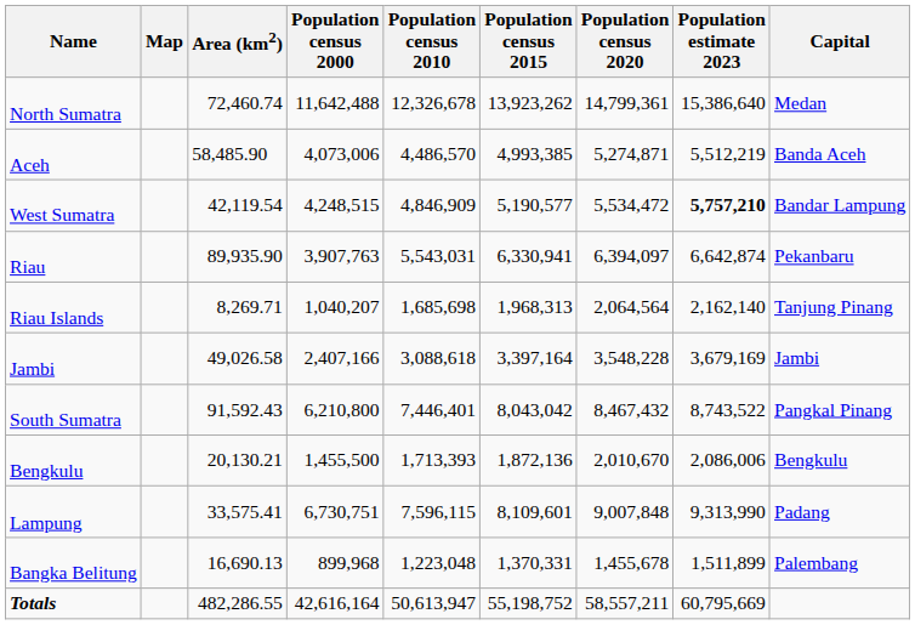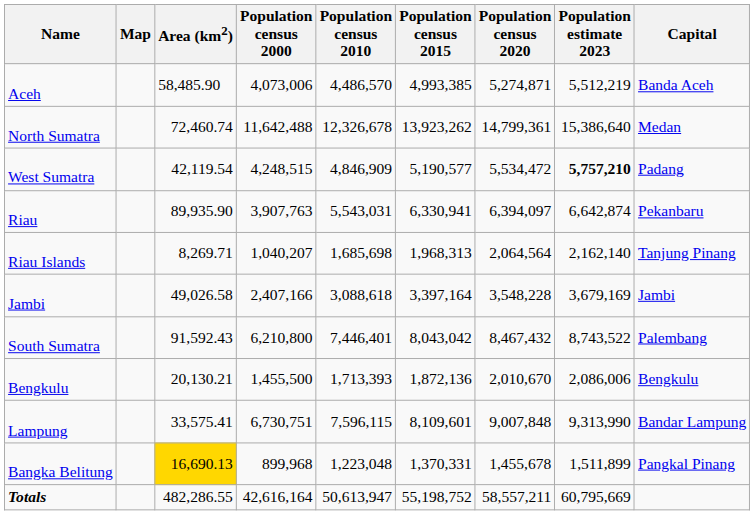rows swapped: Aceh <-> North Sumatra
West Sumatra | Capital: Bandar Lampung -> Padang
South Sumatra | Capital: Pangkal Pinang -> Palembang
Lampung | Capital: Padang -> Bandar Lampung
Bangka Belitung | Area (km2): no background -> gold background
Bangka Belitung | Capital: Palembang -> Pangkal Pinang
